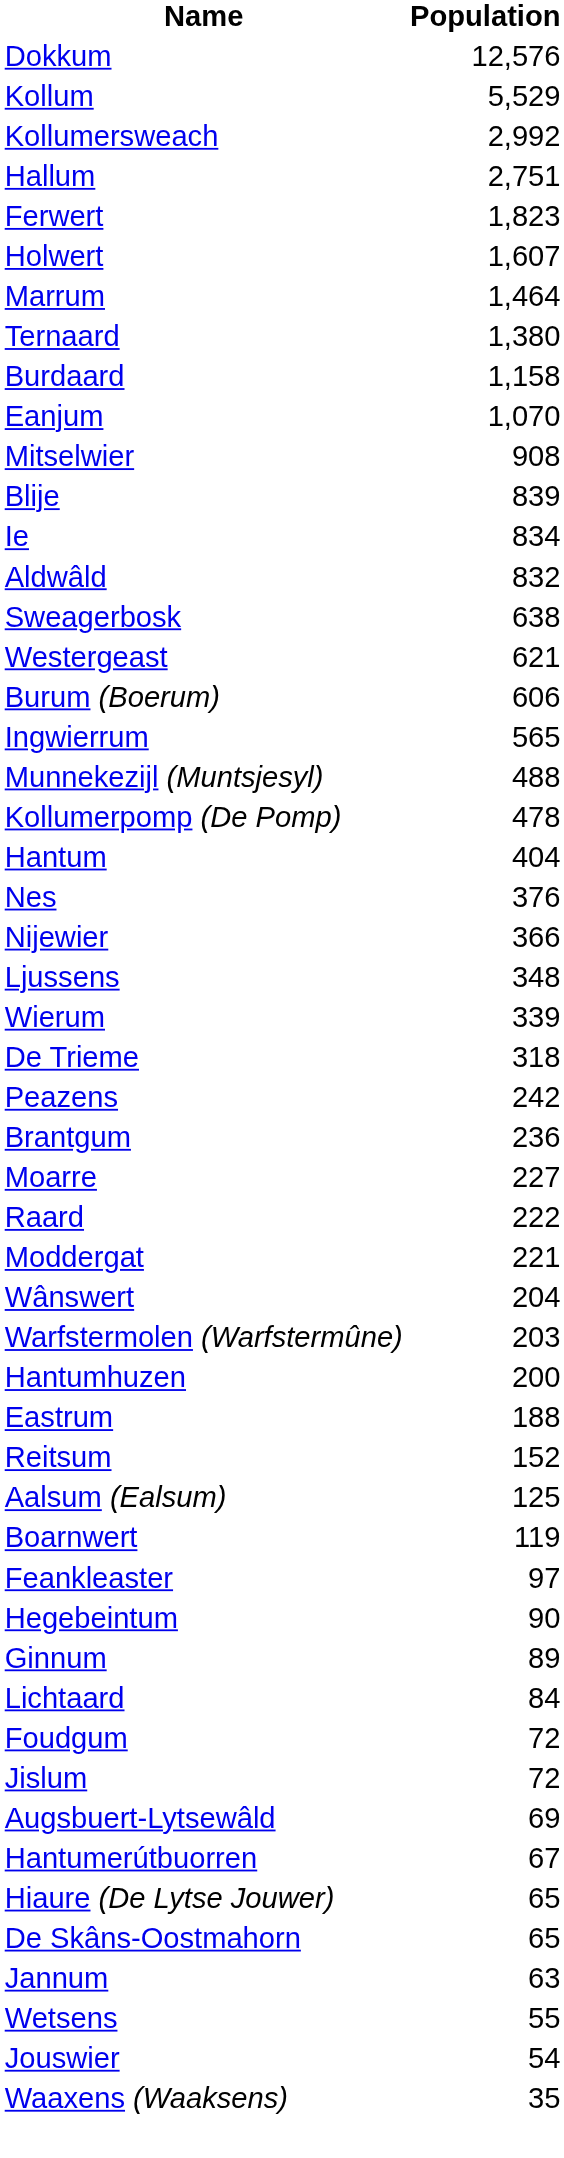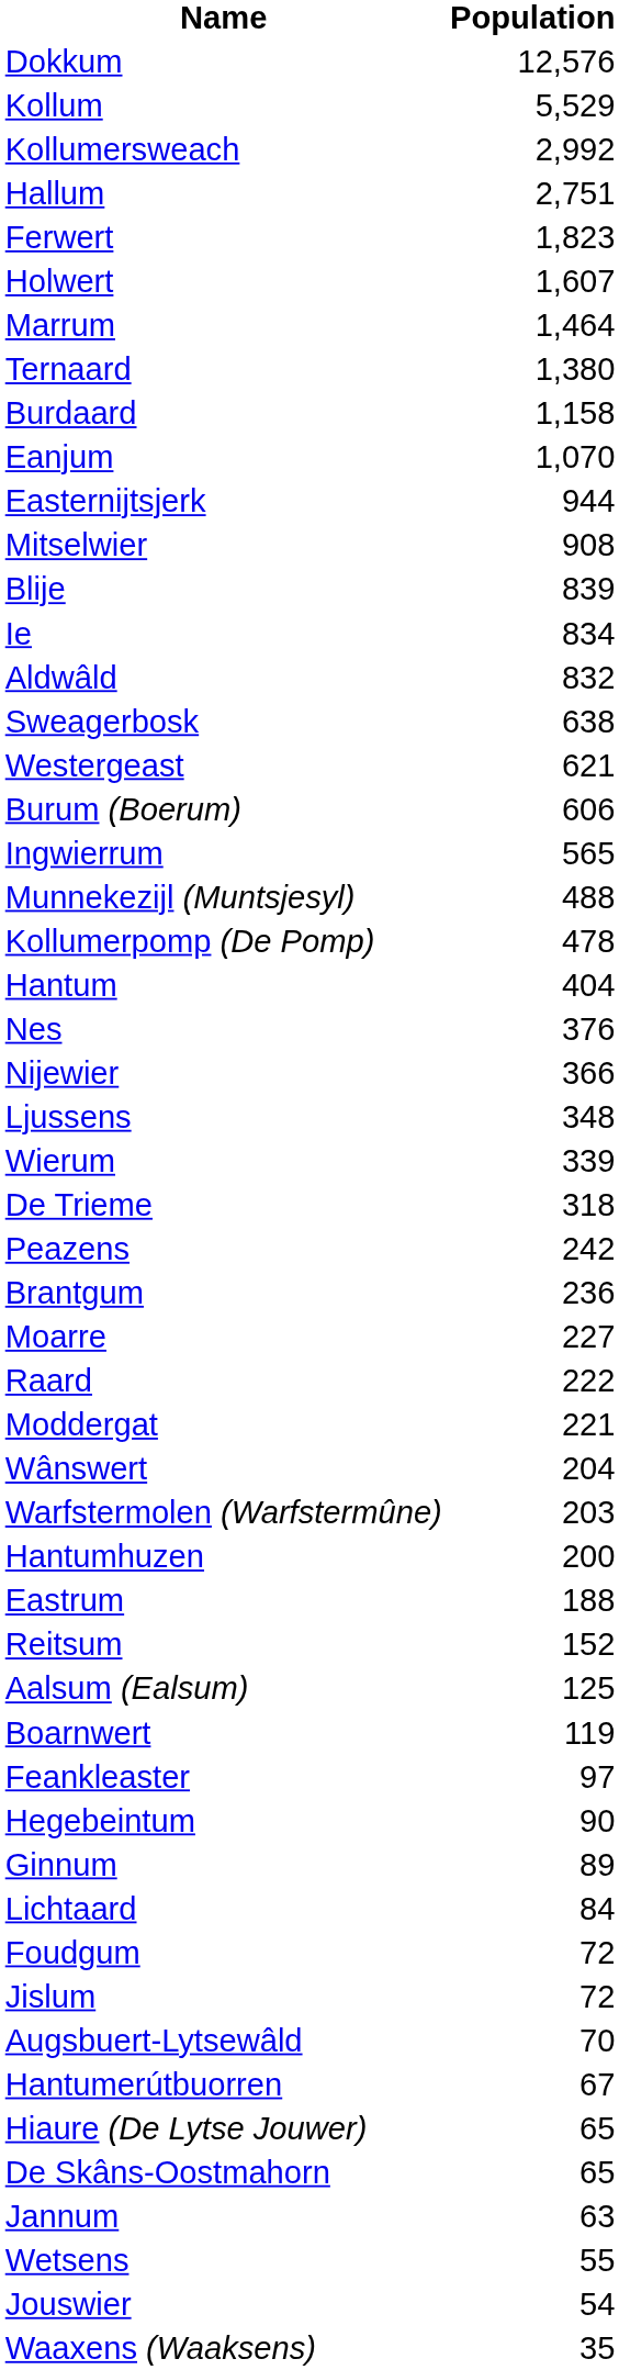+ row: Easternijtsjerk | 944
Augsbuert-Lytsewâld | Population: 69 -> 70
